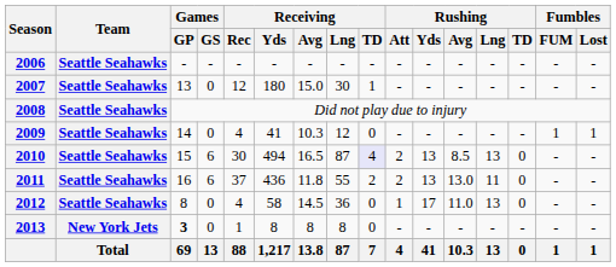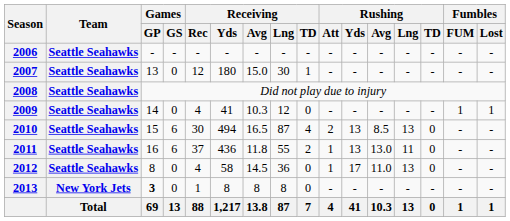2010 | Receiving / TD: lavender background -> no background
2011 | Rushing / Att: 2 -> 1
